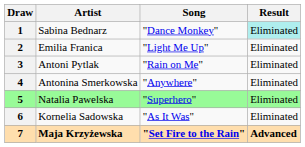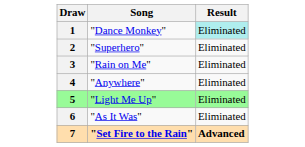- column: Artist | Sabina Bednarz | Emilia Franica | Antoni Pytlak | Antonina Smerkowska | Natalia Pawelska | Kornelia Sadowska | Maja Krzyżewska
2 | Song: "Light Me Up" -> "Superhero"
5 | Song: "Superhero" -> "Light Me Up"
